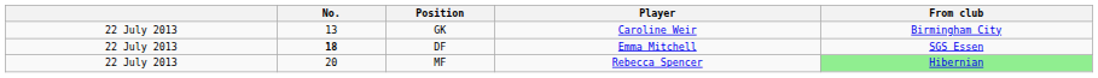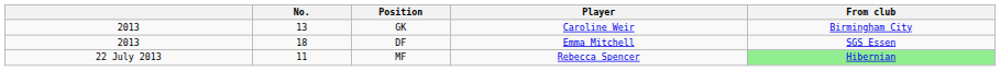GK | column 1: 22 July 2013 -> 2013
DF | column 1: 22 July 2013 -> 2013
DF | No.: bold -> normal
MF | No.: 20 -> 11
